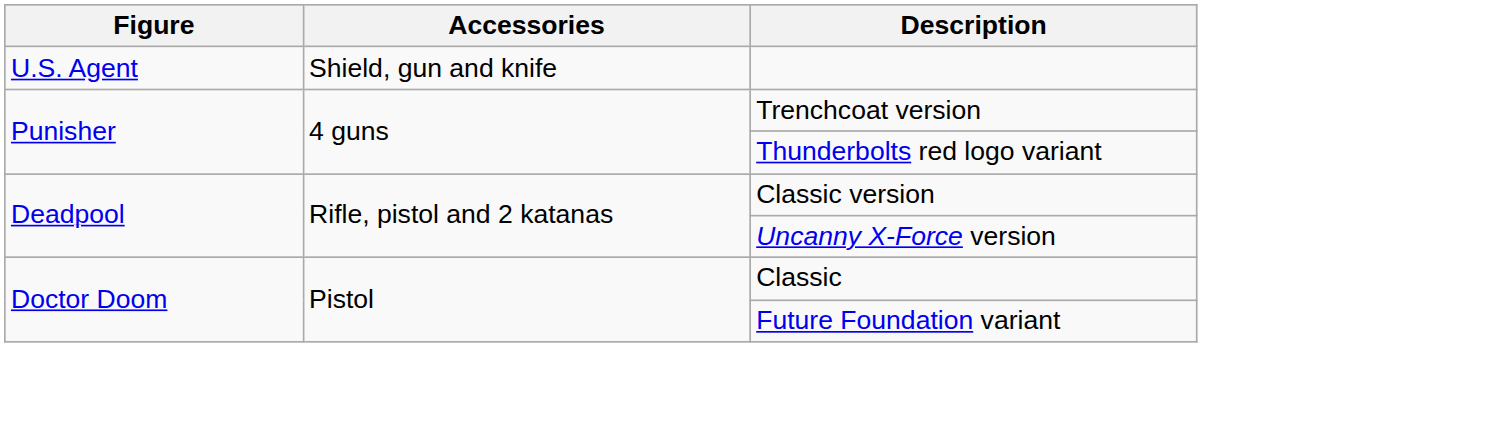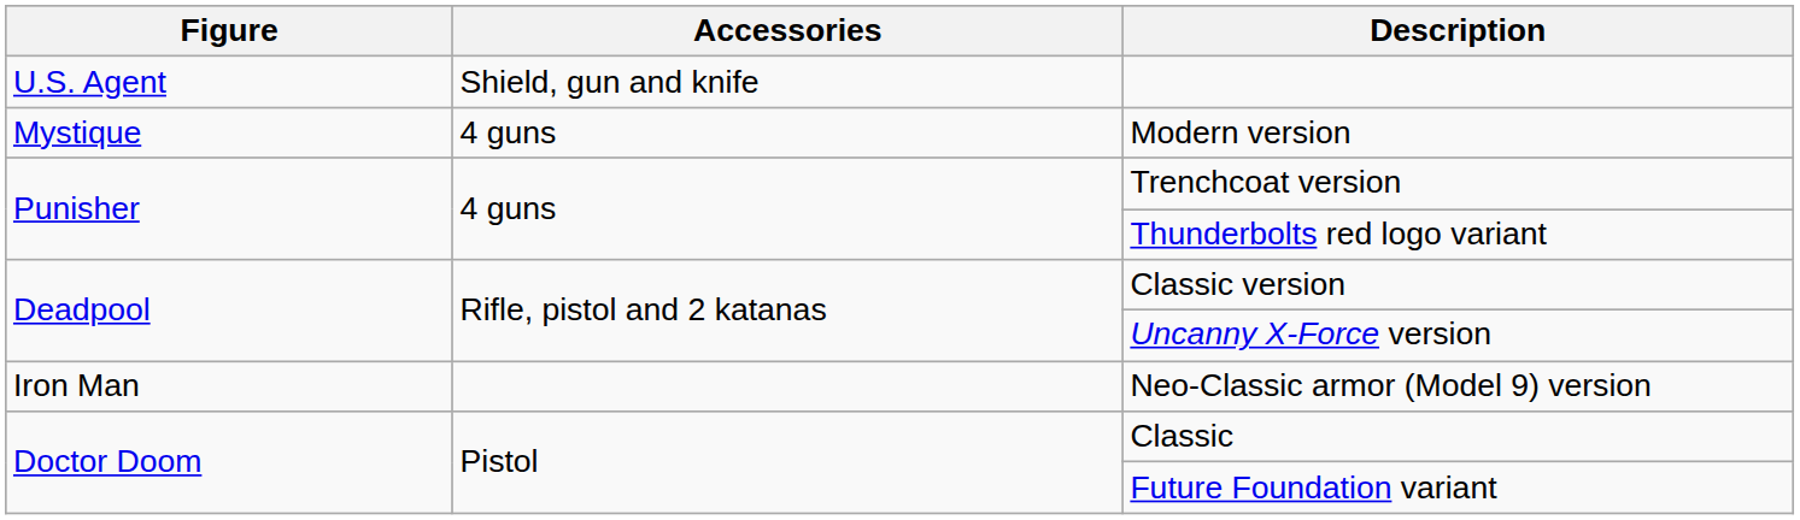+ row: Mystique | 4 guns | Modern version
+ row: Iron Man | Neo-Classic armor (Model 9) version
